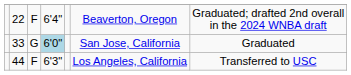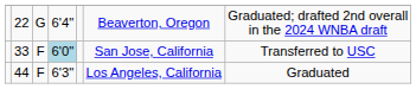22 | column 3: F -> G
33 | column 3: G -> F
33 | column 7: Graduated -> Transferred to USC
44 | column 7: Transferred to USC -> Graduated
